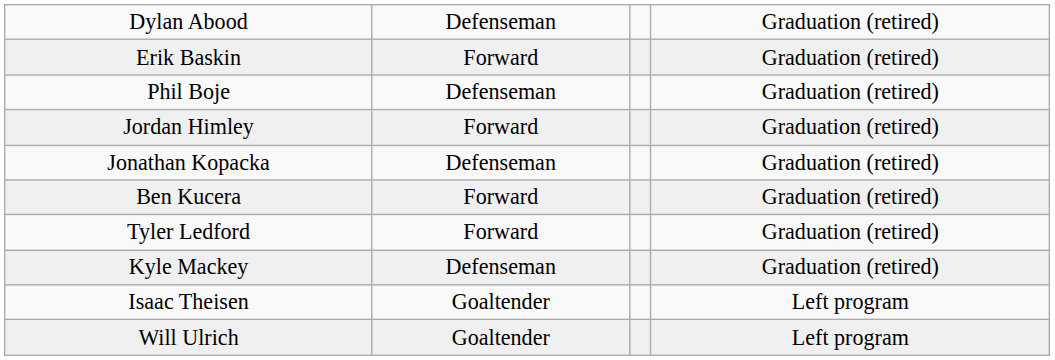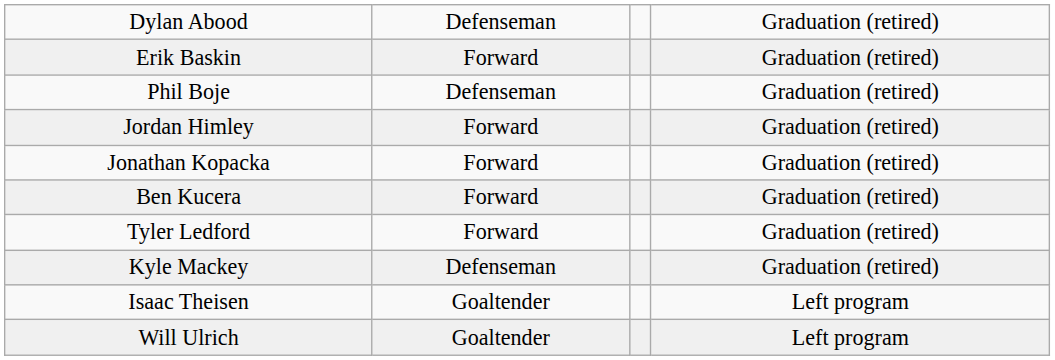Jonathan Kopacka | column 2: Defenseman -> Forward
